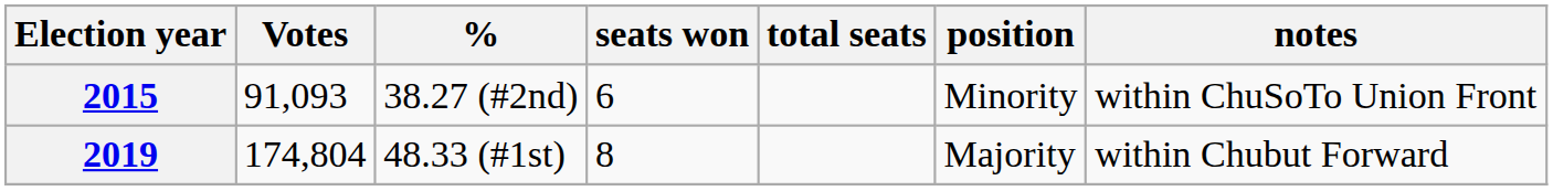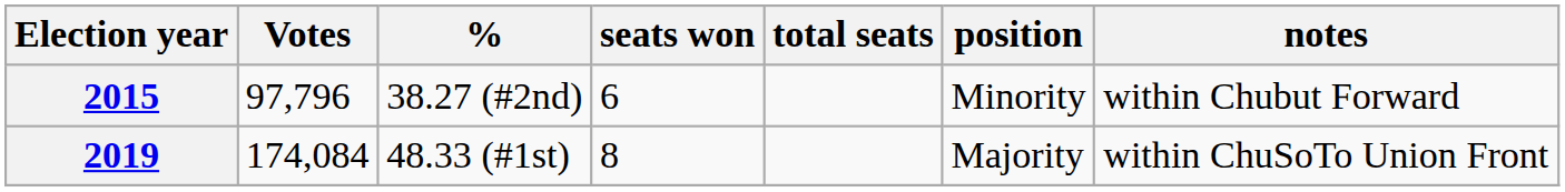2015 | Votes: 91,093 -> 97,796
2015 | notes: within ChuSoTo Union Front -> within Chubut Forward
2019 | Votes: 174,804 -> 174,084
2019 | notes: within Chubut Forward -> within ChuSoTo Union Front
